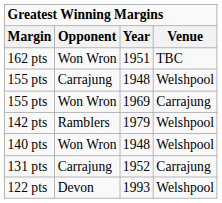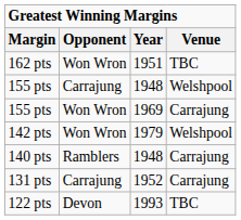142 pts | Opponent: Ramblers -> Won Wron
140 pts | Opponent: Won Wron -> Ramblers
140 pts | Venue: Welshpool -> Carrajung
122 pts | Venue: Welshpool -> TBC
